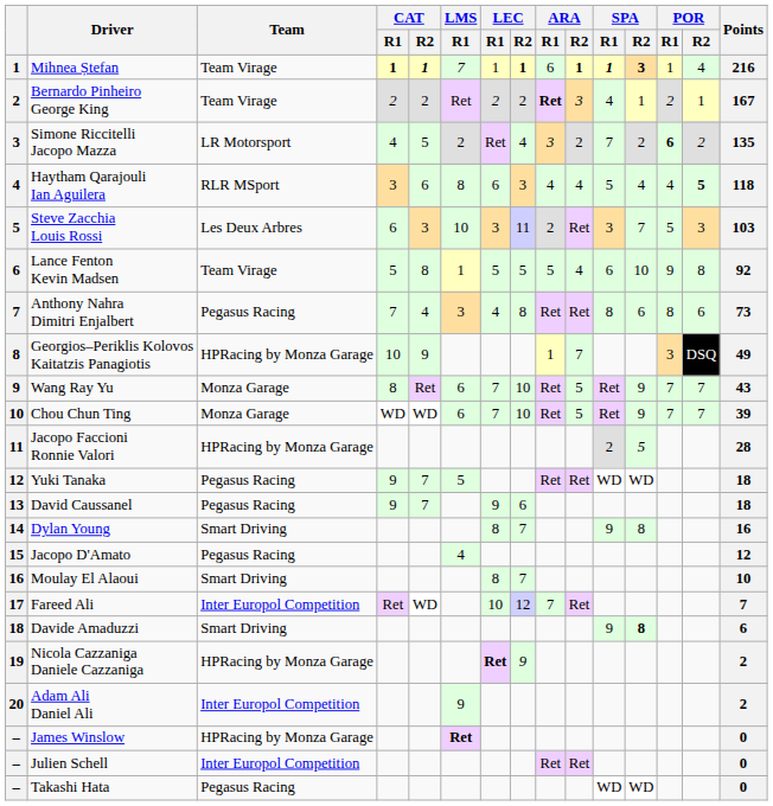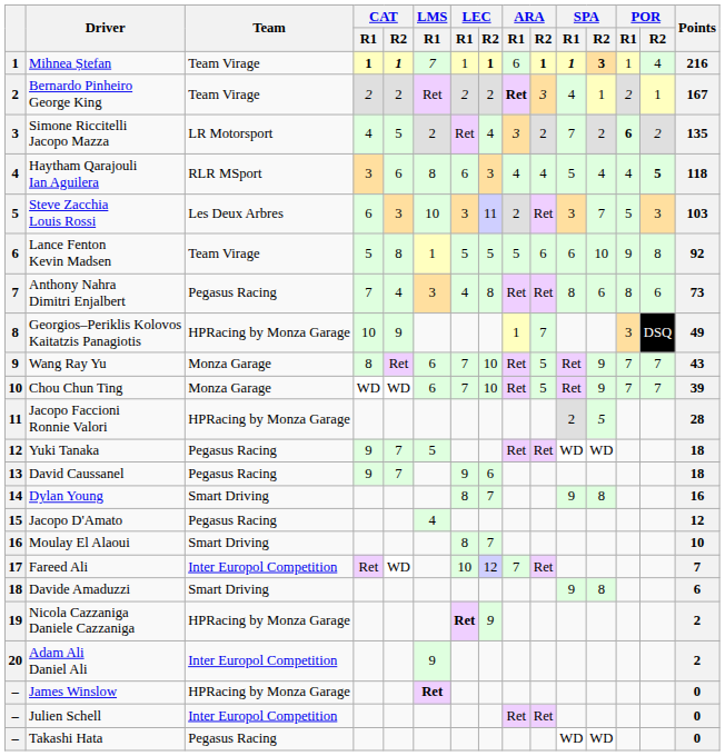Lance Fenton Kevin Madsen | ARA / R2: 4 -> 6
Davide Amaduzzi | SPA / R2: bold -> normal
